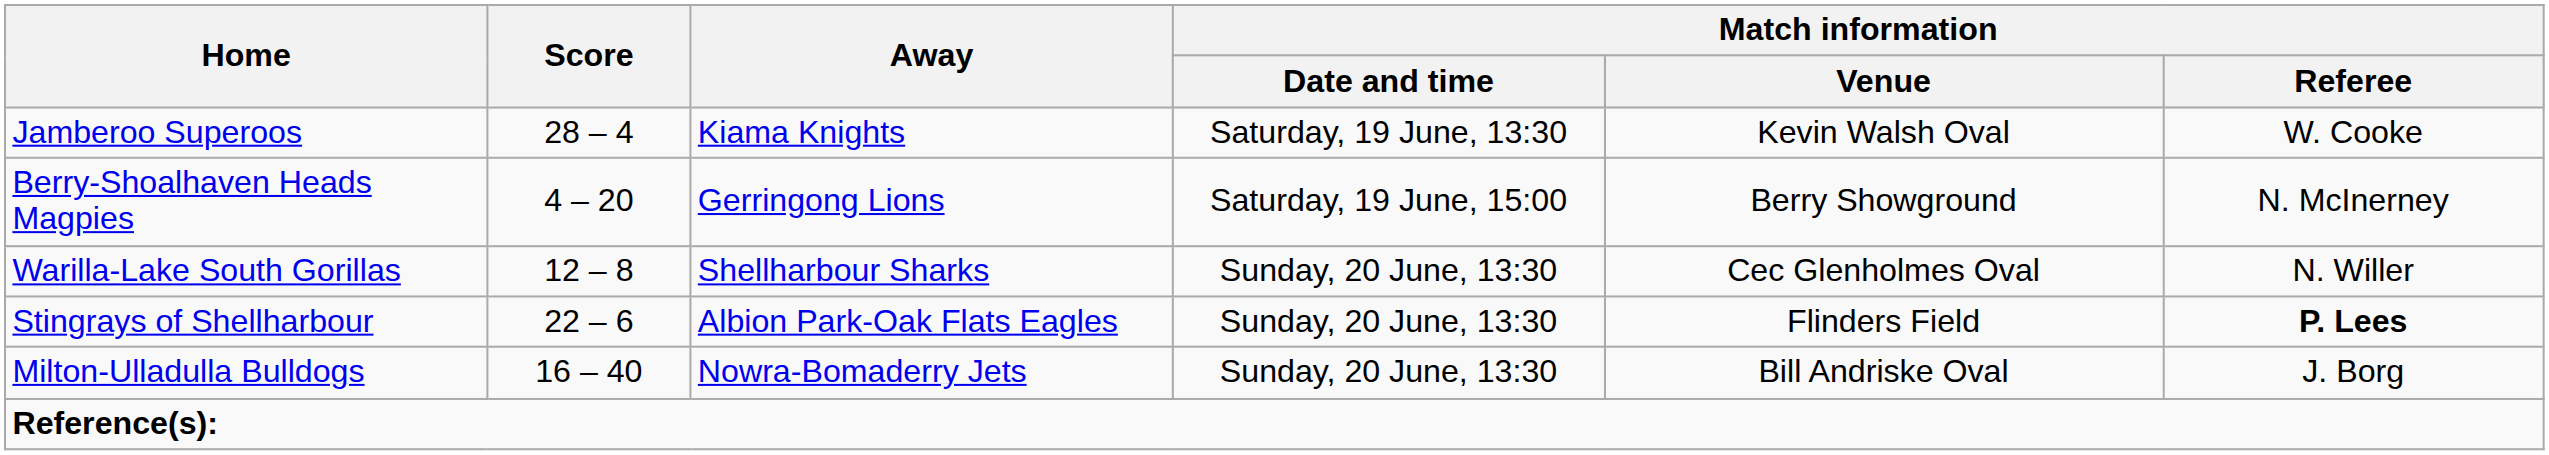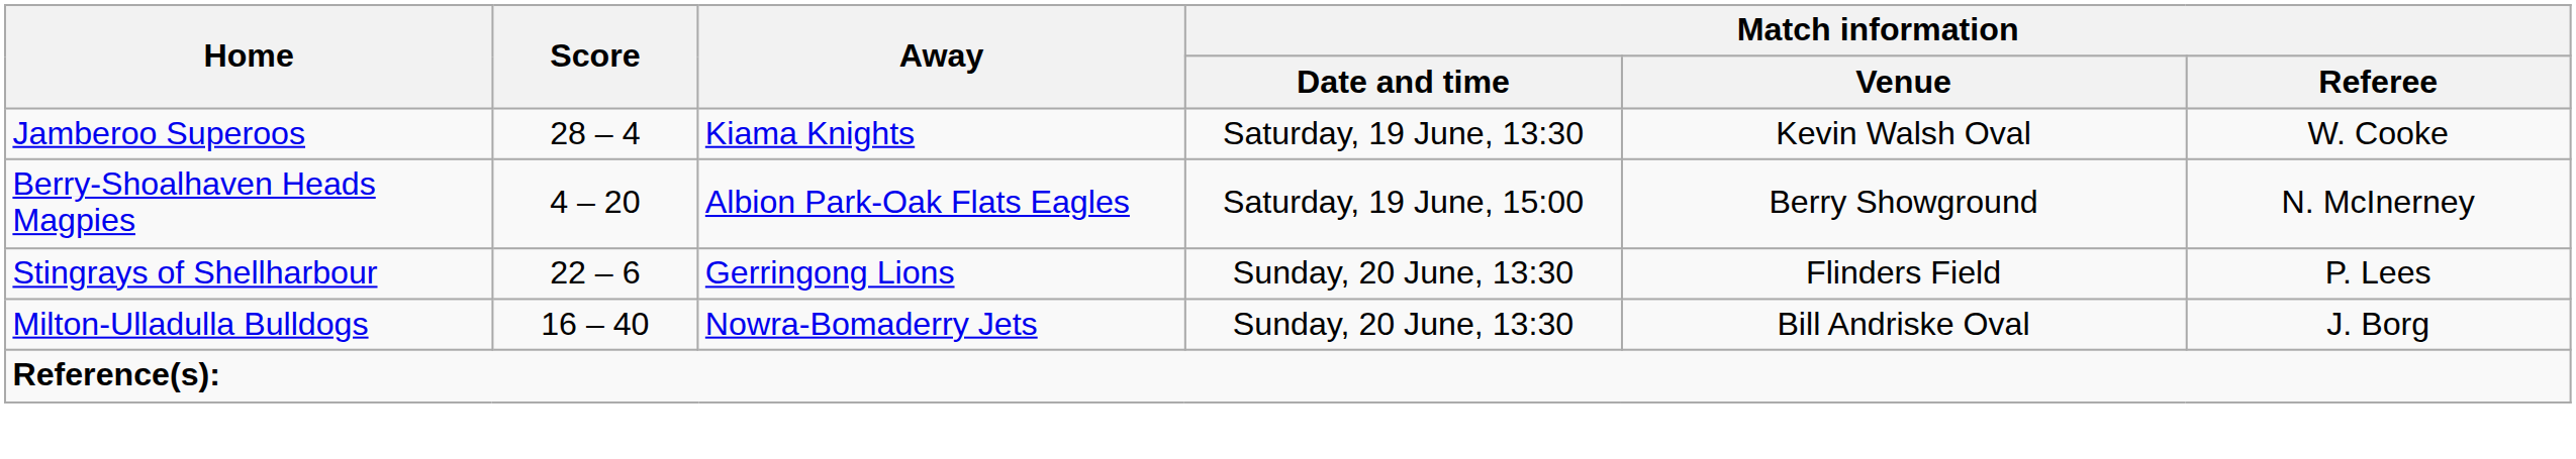Berry-Shoalhaven Heads Magpies | Away: Gerringong Lions -> Albion Park-Oak Flats Eagles
- row: Warilla-Lake South Gorillas | 12 – 8 | Shellharbour Sharks | Sunday, 20 June, 13:30 | Cec Glenholmes Oval | N. Willer
Stingrays of Shellharbour | Away: Albion Park-Oak Flats Eagles -> Gerringong Lions
Stingrays of Shellharbour | Match information / Referee: bold -> normal
